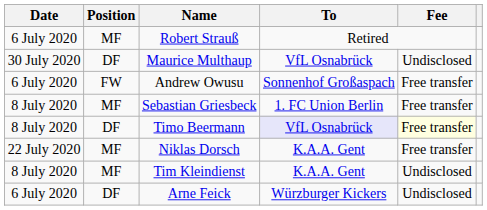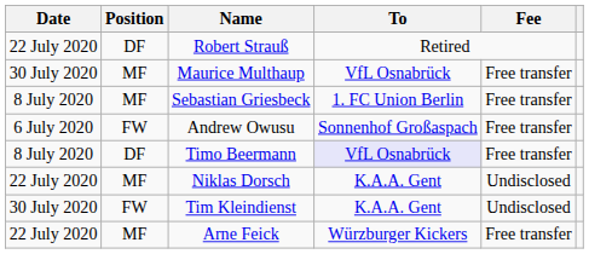Robert Strauß | Date: 6 July 2020 -> 22 July 2020
Robert Strauß | Position: MF -> DF
Maurice Multhaup | Position: DF -> MF
Maurice Multhaup | Fee: Undisclosed -> Free transfer
rows swapped: Andrew Owusu <-> Sebastian Griesbeck
Timo Beermann | Fee: lightyellow background -> no background
Niklas Dorsch | Fee: Free transfer -> Undisclosed
Tim Kleindienst | Date: 8 July 2020 -> 30 July 2020
Tim Kleindienst | Position: MF -> FW
Arne Feick | Date: 6 July 2020 -> 22 July 2020
Arne Feick | Position: DF -> MF
Arne Feick | Fee: Undisclosed -> Free transfer
